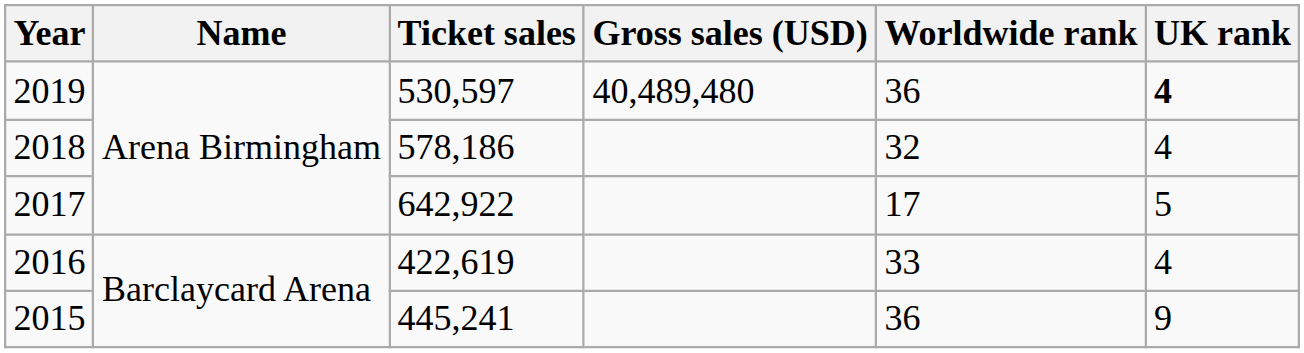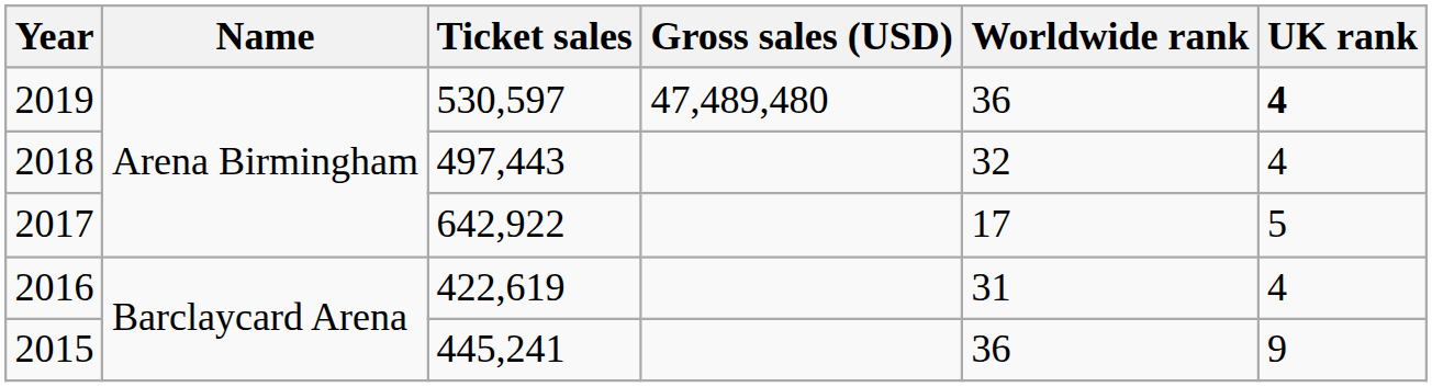2019 | Gross sales (USD): 40,489,480 -> 47,489,480
2018 | Ticket sales: 578,186 -> 497,443
2016 | Worldwide rank: 33 -> 31
